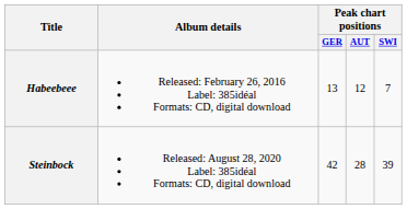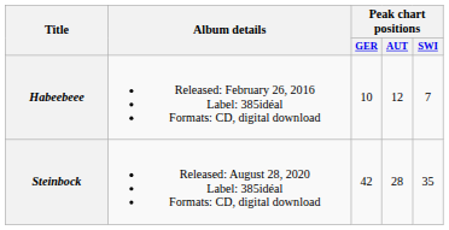Habeebeee | Peak chart positions / GER: 13 -> 10
Steinbock | Peak chart positions / SWI: 39 -> 35
